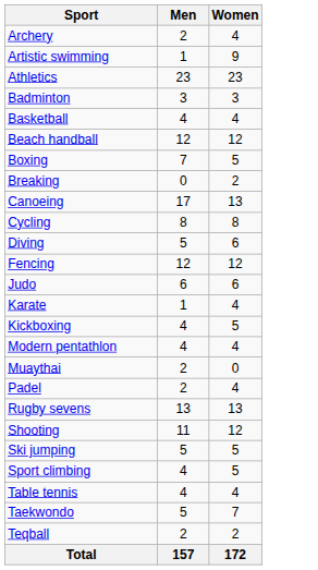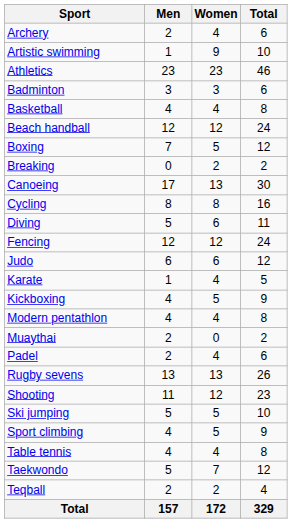+ column: Total | 6 | 10 | 46 | 6 | 8 | 24 | 12 | 2 | 30 | 16 | 11 | 24 | 12 | 5 | 9 | 8 | 2 | 6 | 26 | 23 | 10 | 9 | 8 | 12 | 4 | 329
